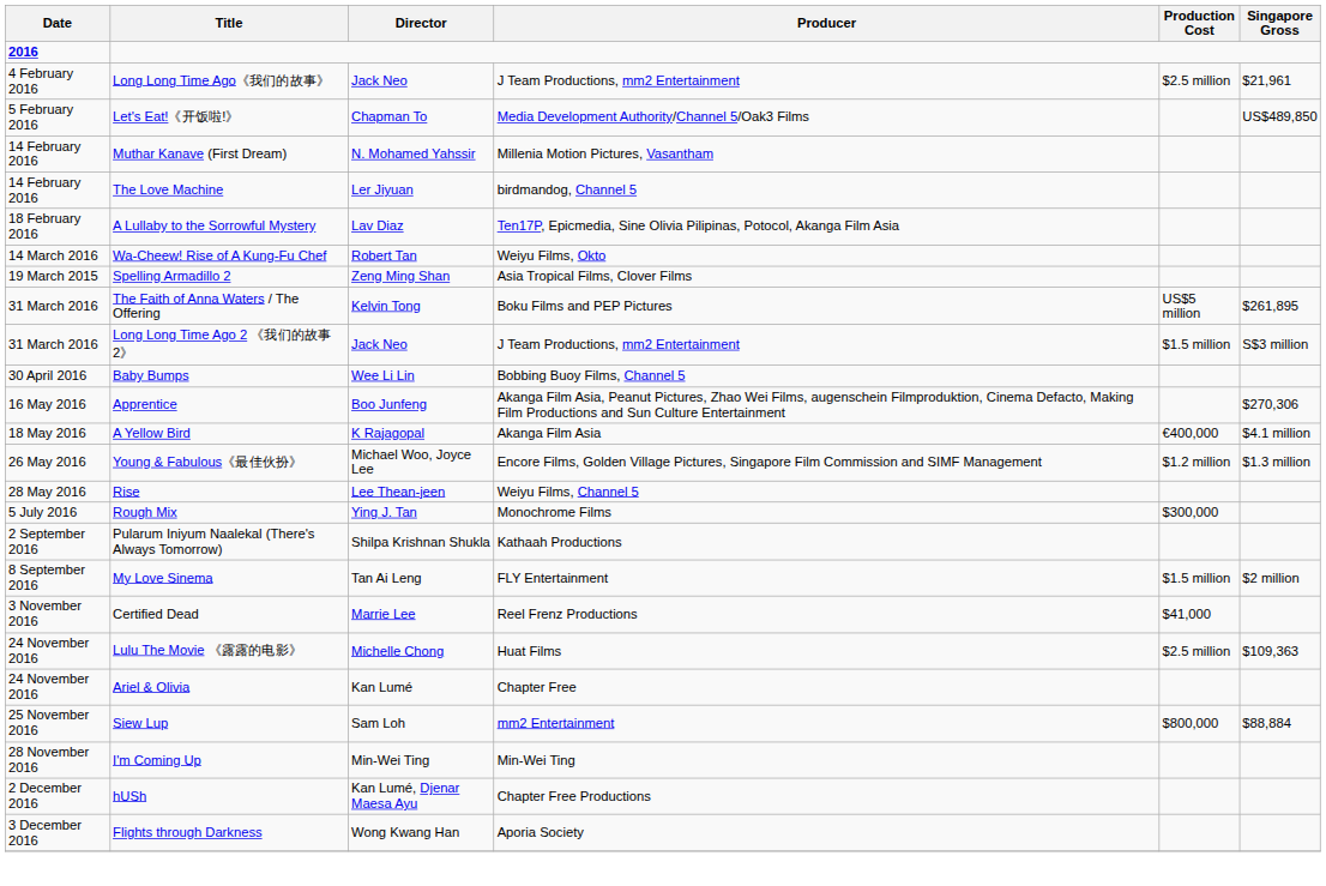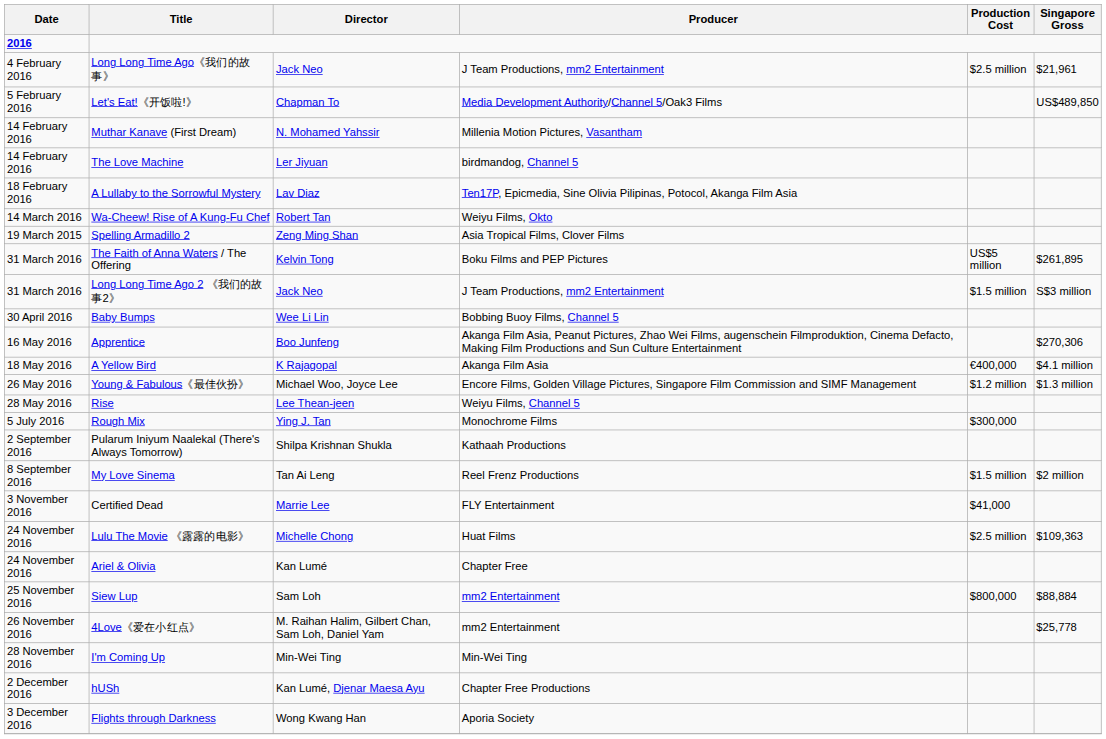My Love Sinema | Producer: FLY Entertainment -> Reel Frenz Productions
Certified Dead | Producer: Reel Frenz Productions -> FLY Entertainment
+ row: 26 November 2016 | 4Love《爱在小红点》 | M. Raihan Halim, Gilbert Chan, Sam Loh, Daniel Yam | mm2 Entertainment | $25,778
